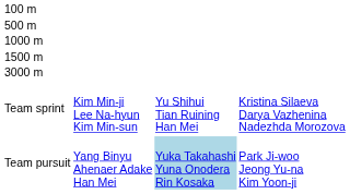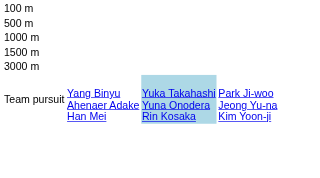- row: Team sprint | Kim Min-ji Lee Na-hyun Kim Min-sun | Yu Shihui Tian Ruining Han Mei | Kristina Silaeva Darya Vazhenina Nadezhda Morozova
